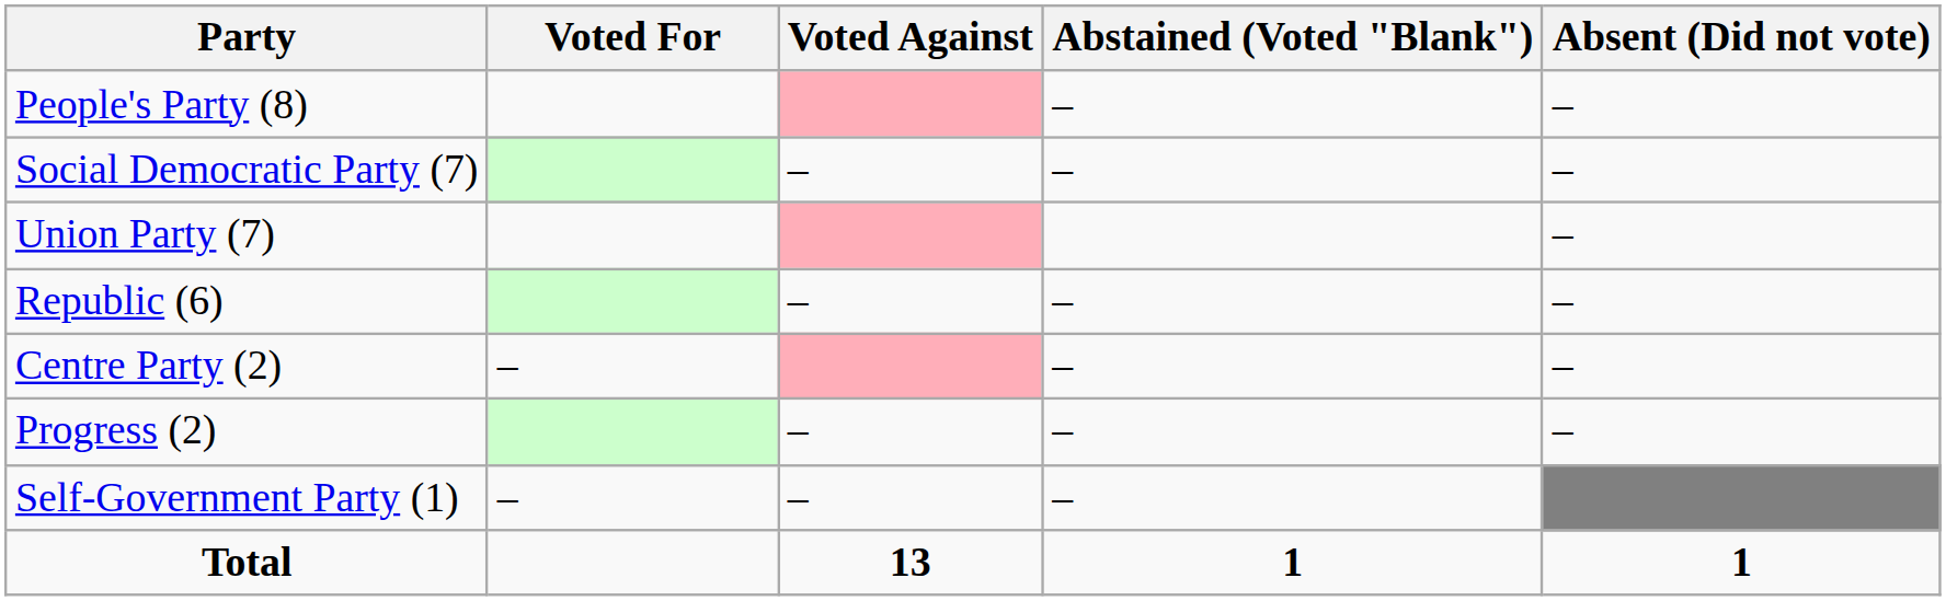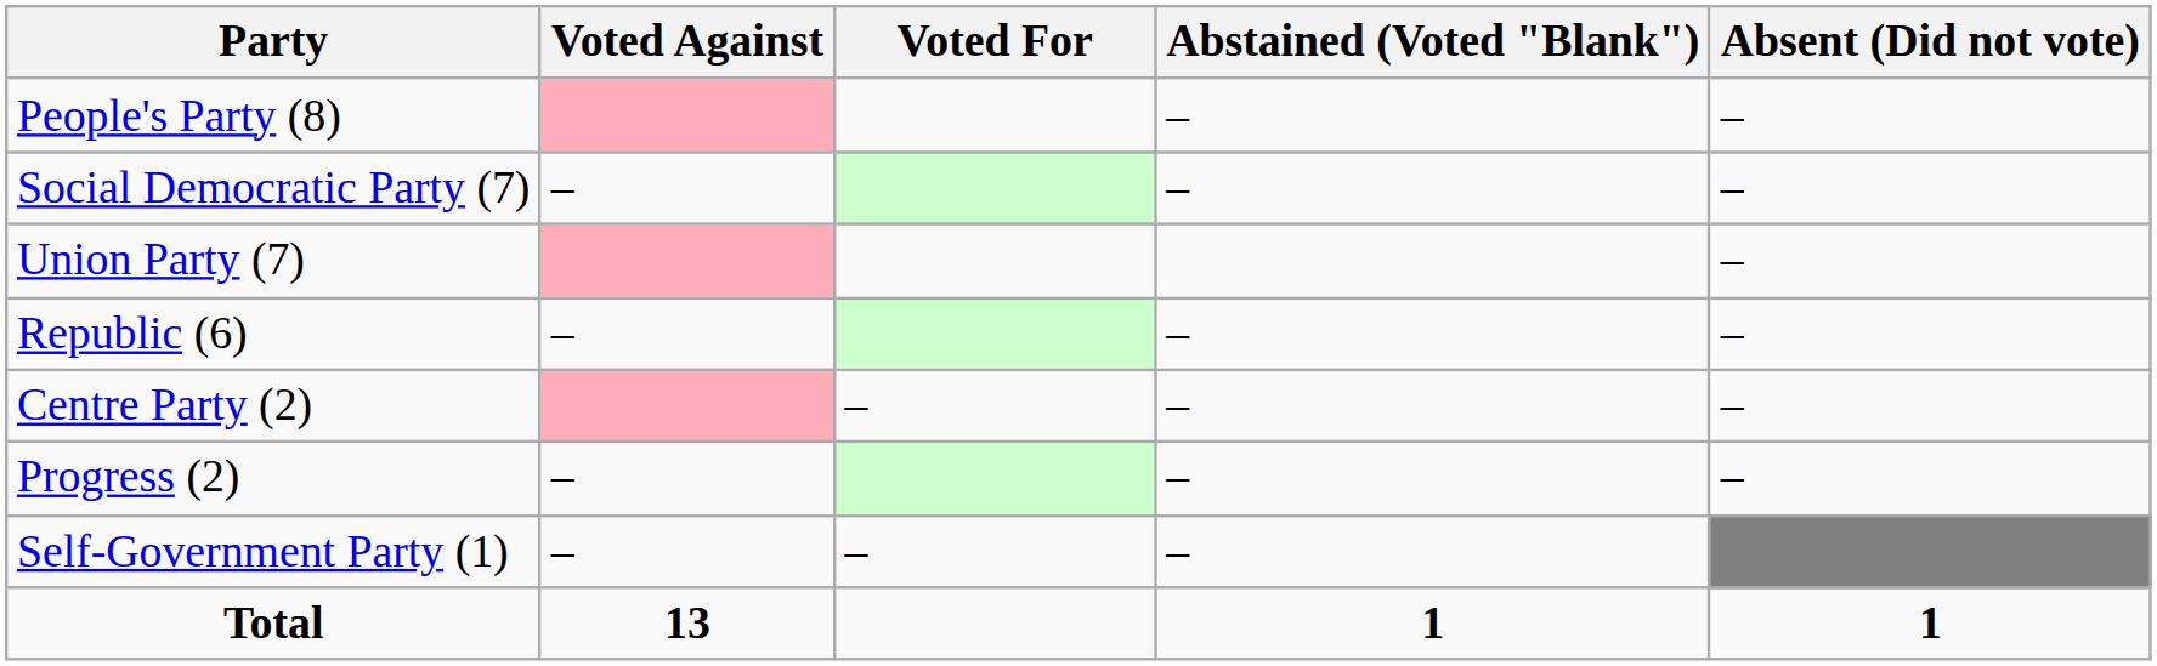columns swapped: Voted For <-> Voted Against
